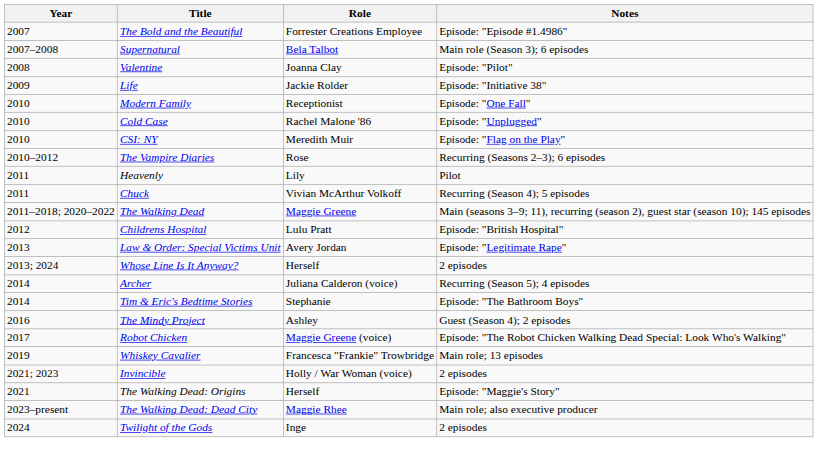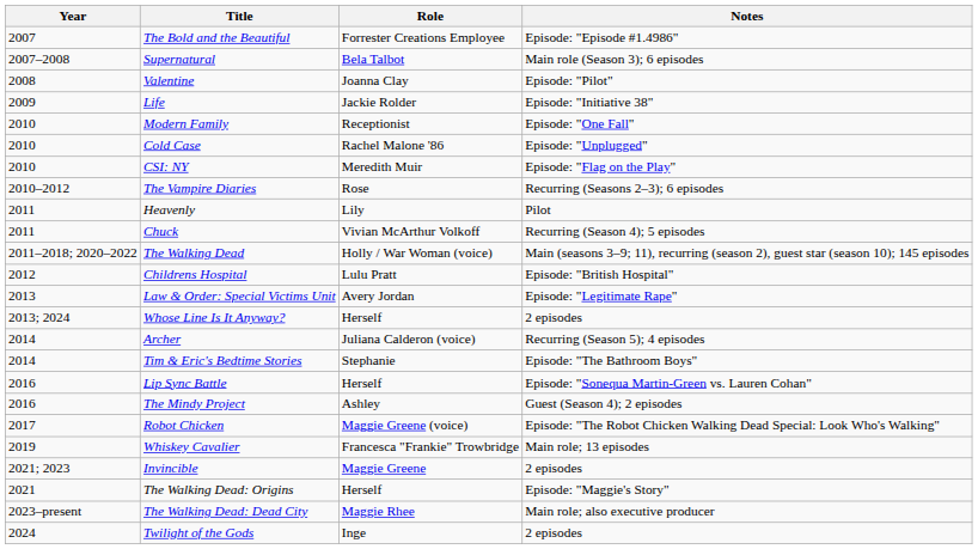The Walking Dead | Role: Maggie Greene -> Holly / War Woman (voice)
+ row: 2016 | Lip Sync Battle | Herself | Episode: "Sonequa Martin-Green vs. Lauren Cohan"
Invincible | Role: Holly / War Woman (voice) -> Maggie Greene
